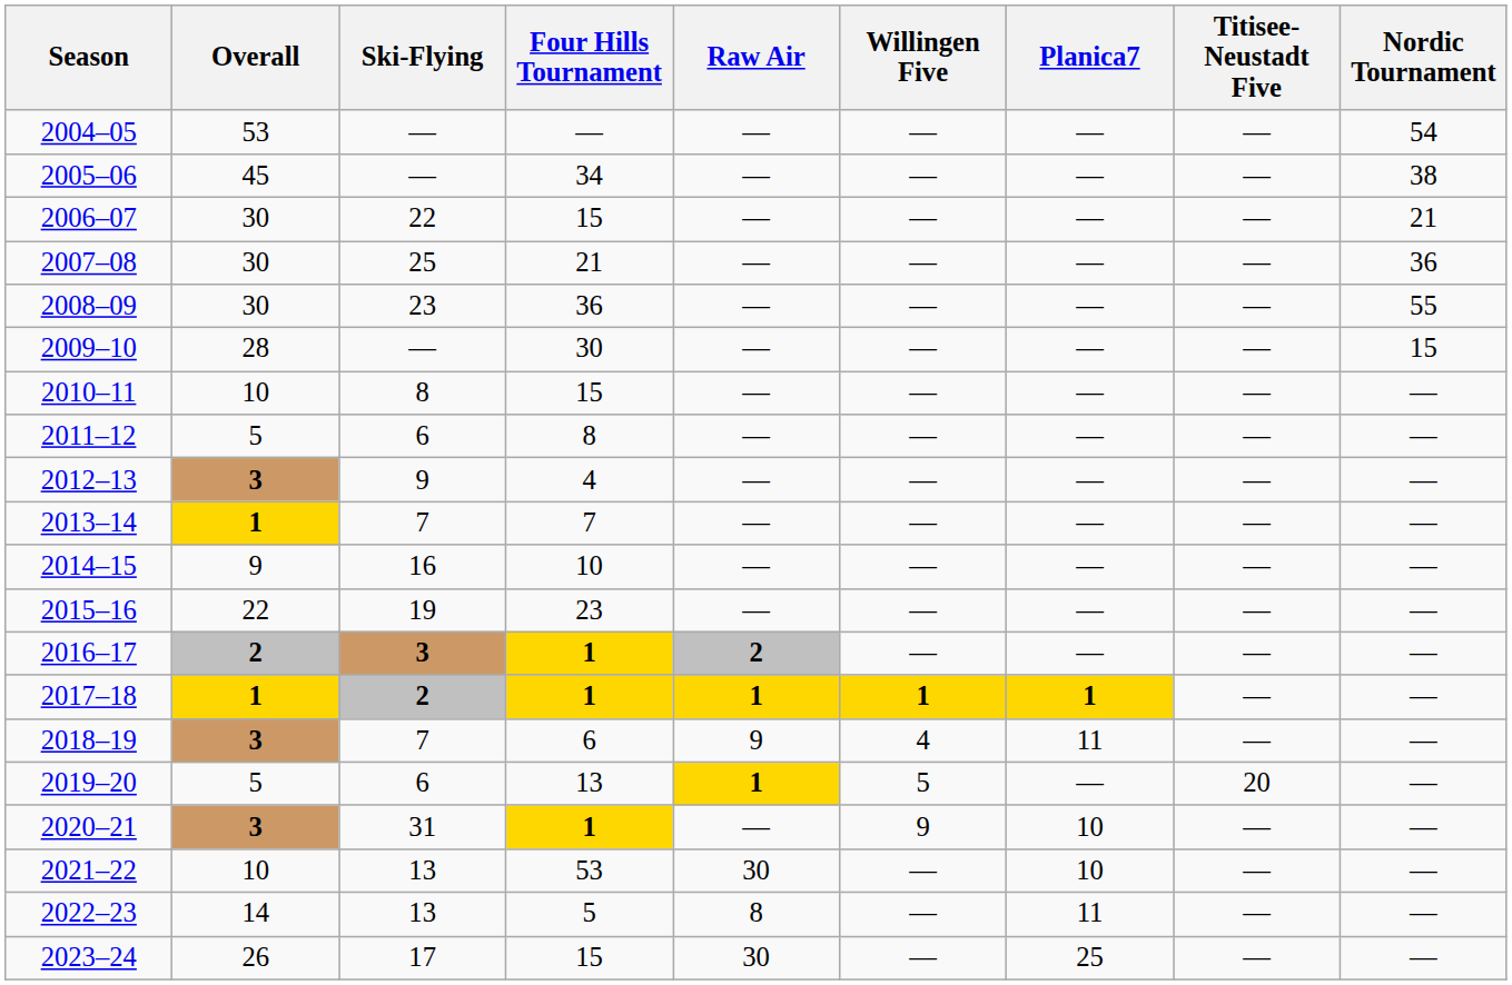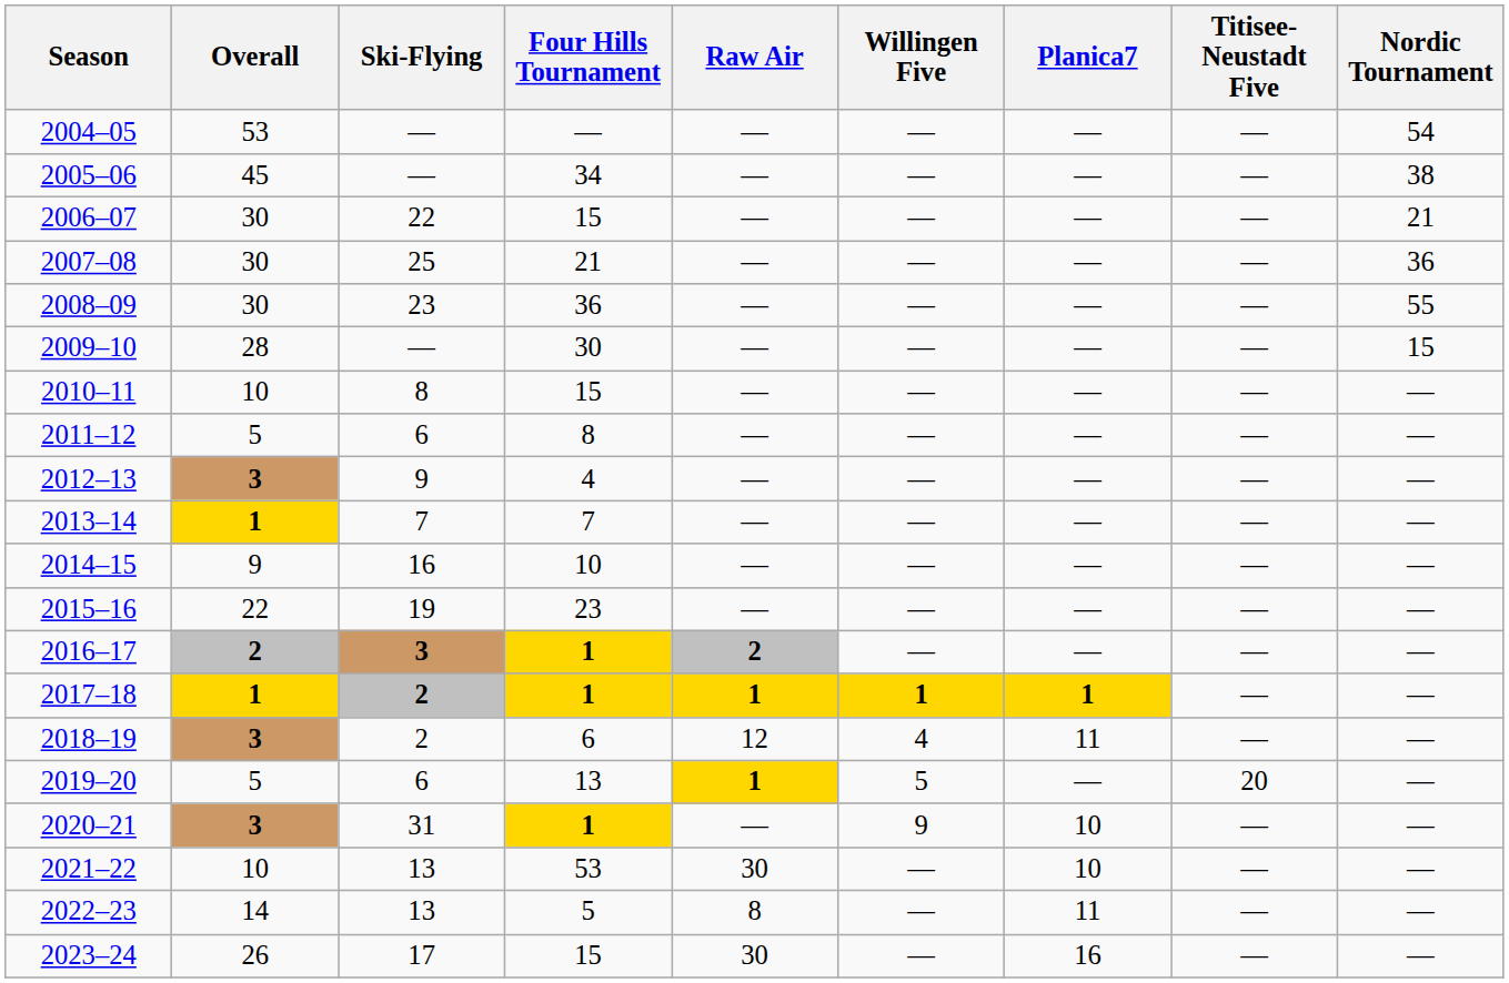2018–19 | Ski-Flying: 7 -> 2
2018–19 | Raw Air: 9 -> 12
2023–24 | Planica7: 25 -> 16
